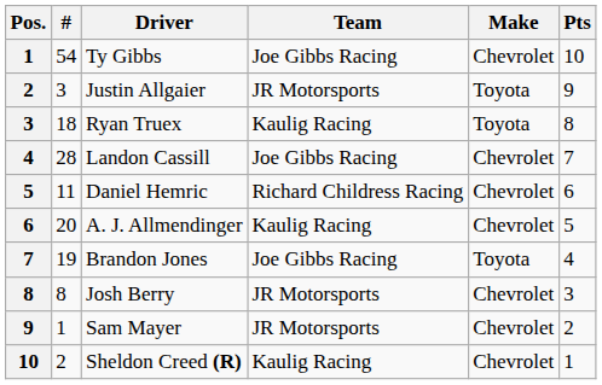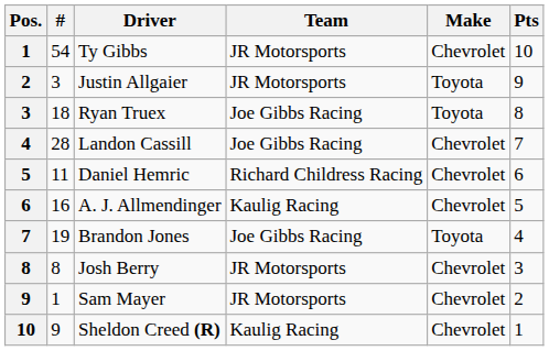Ty Gibbs | Team: Joe Gibbs Racing -> JR Motorsports
Ryan Truex | Team: Kaulig Racing -> Joe Gibbs Racing
A. J. Allmendinger | #: 20 -> 16
Sheldon Creed (R) | #: 2 -> 9
